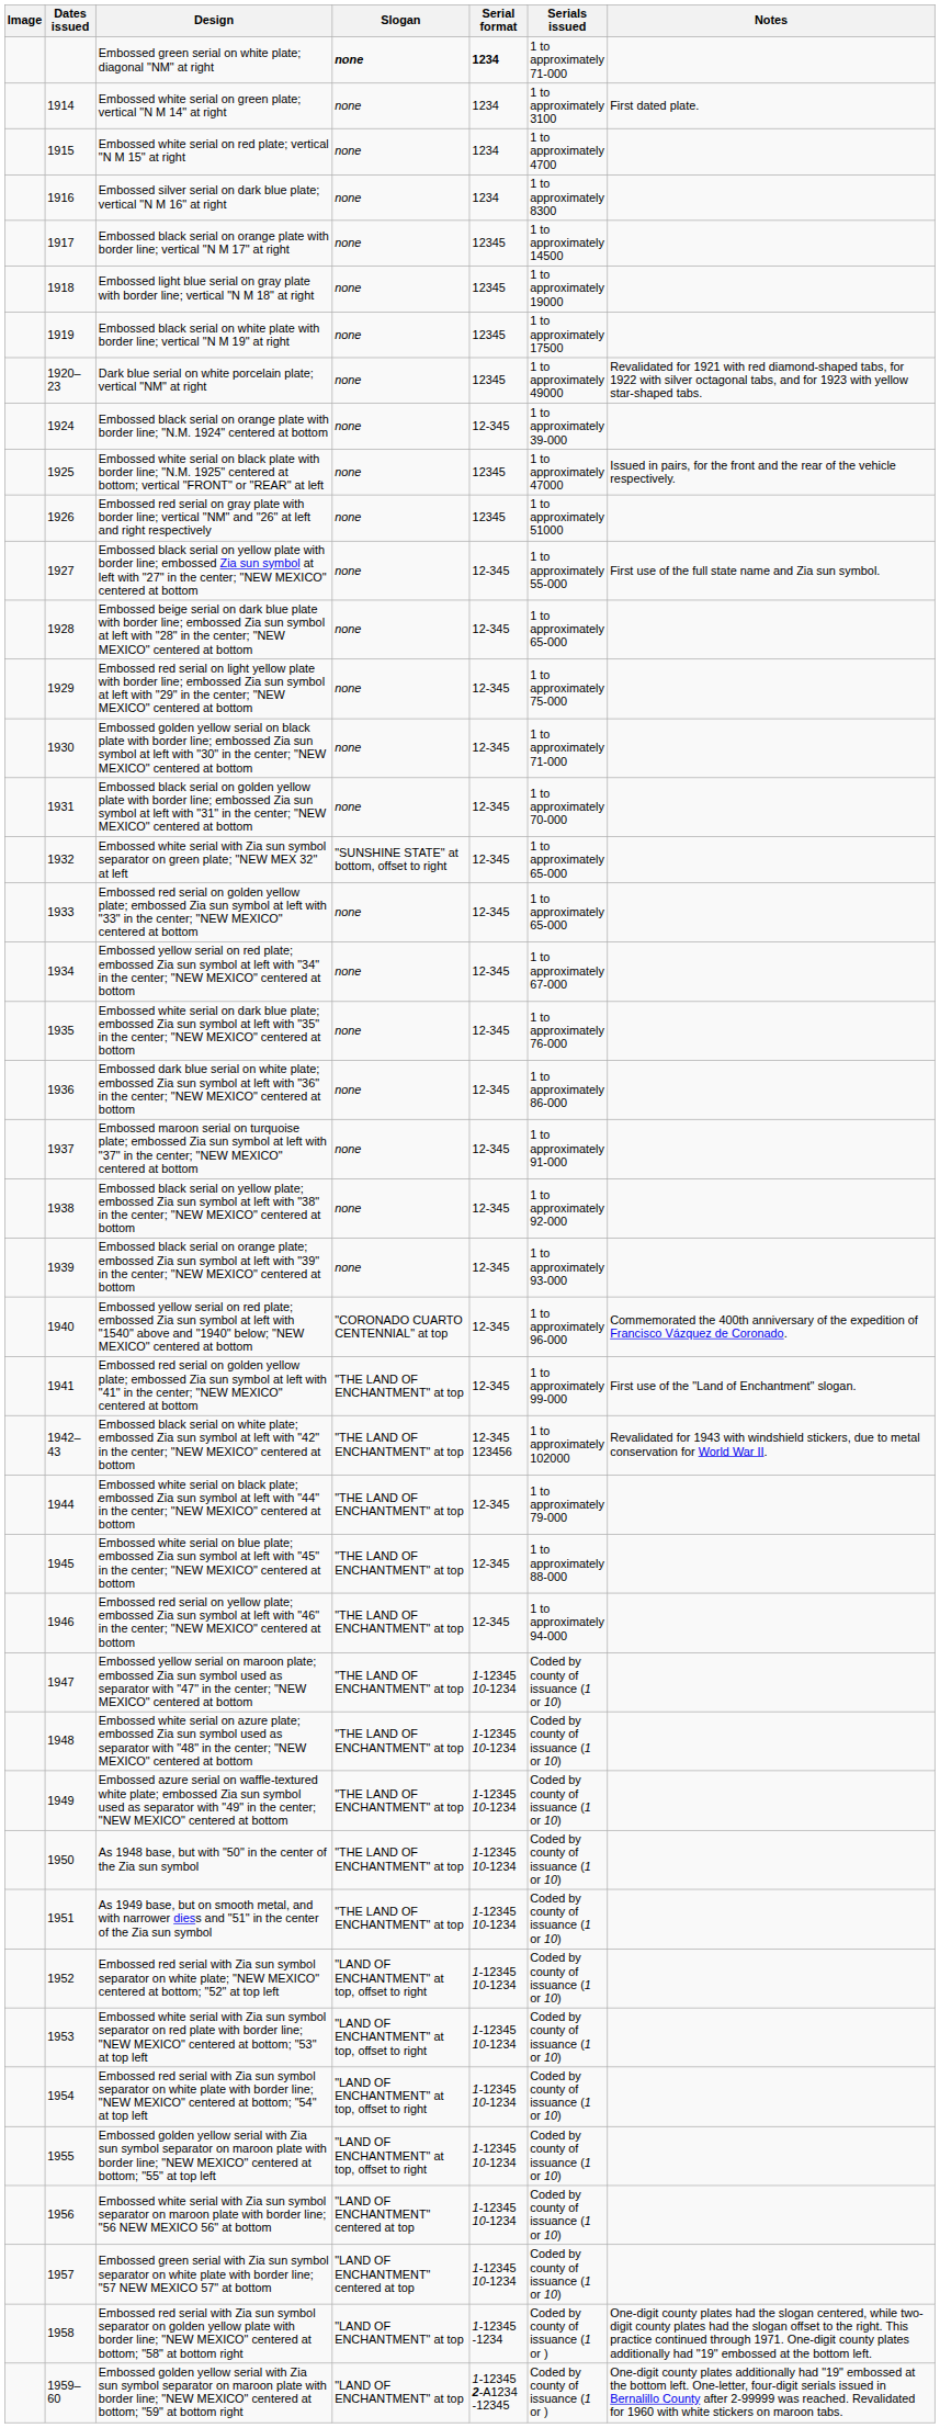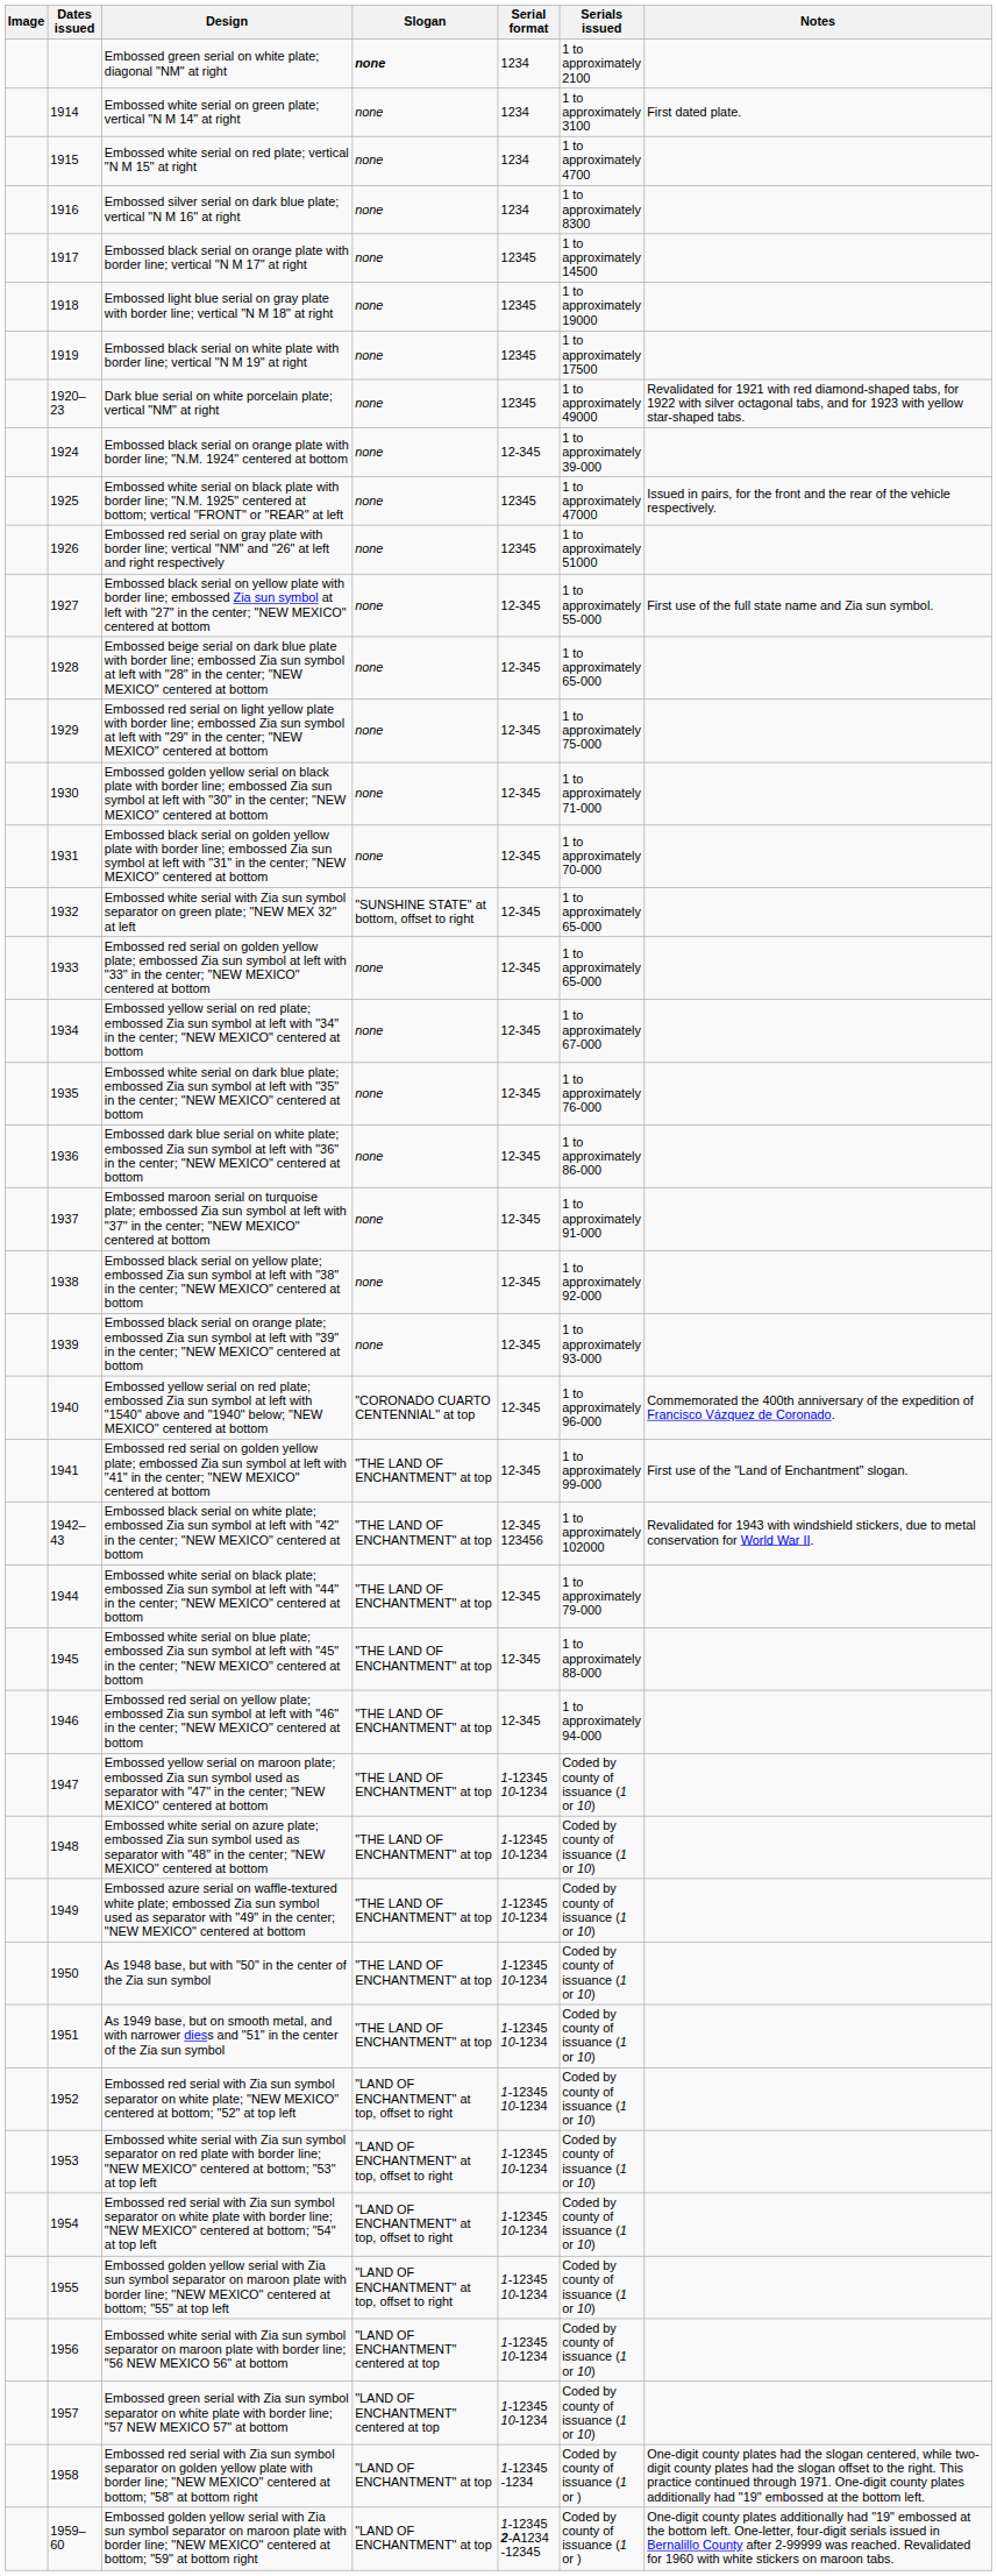Embossed green serial on white plate; diagonal "NM" at right | Serial format: bold -> normal
Embossed green serial on white plate; diagonal "NM" at right | Serials issued: 1 to approximately 71-000 -> 1 to approximately 2100
